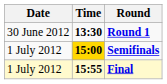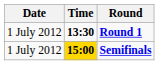Round 1 | Date: 30 June 2012 -> 1 July 2012
- row: 1 July 2012 | 15:55 | Final
